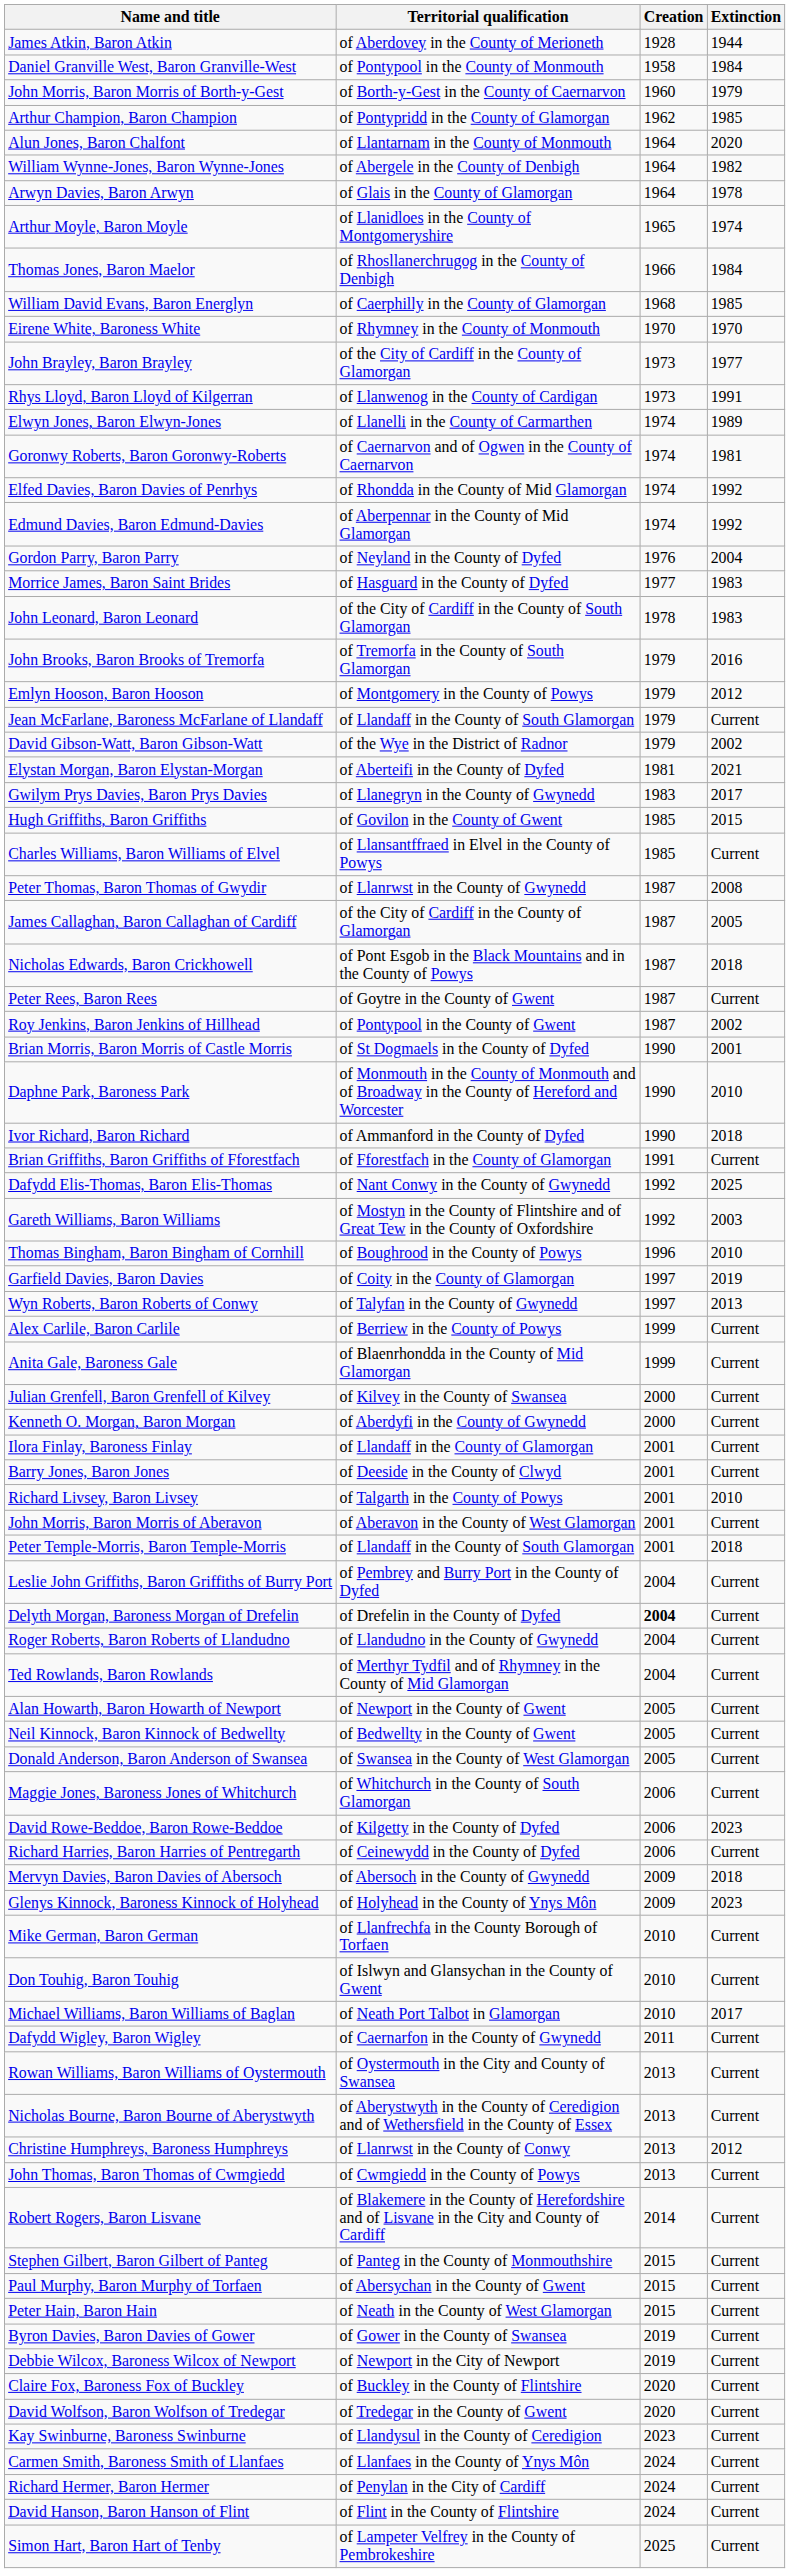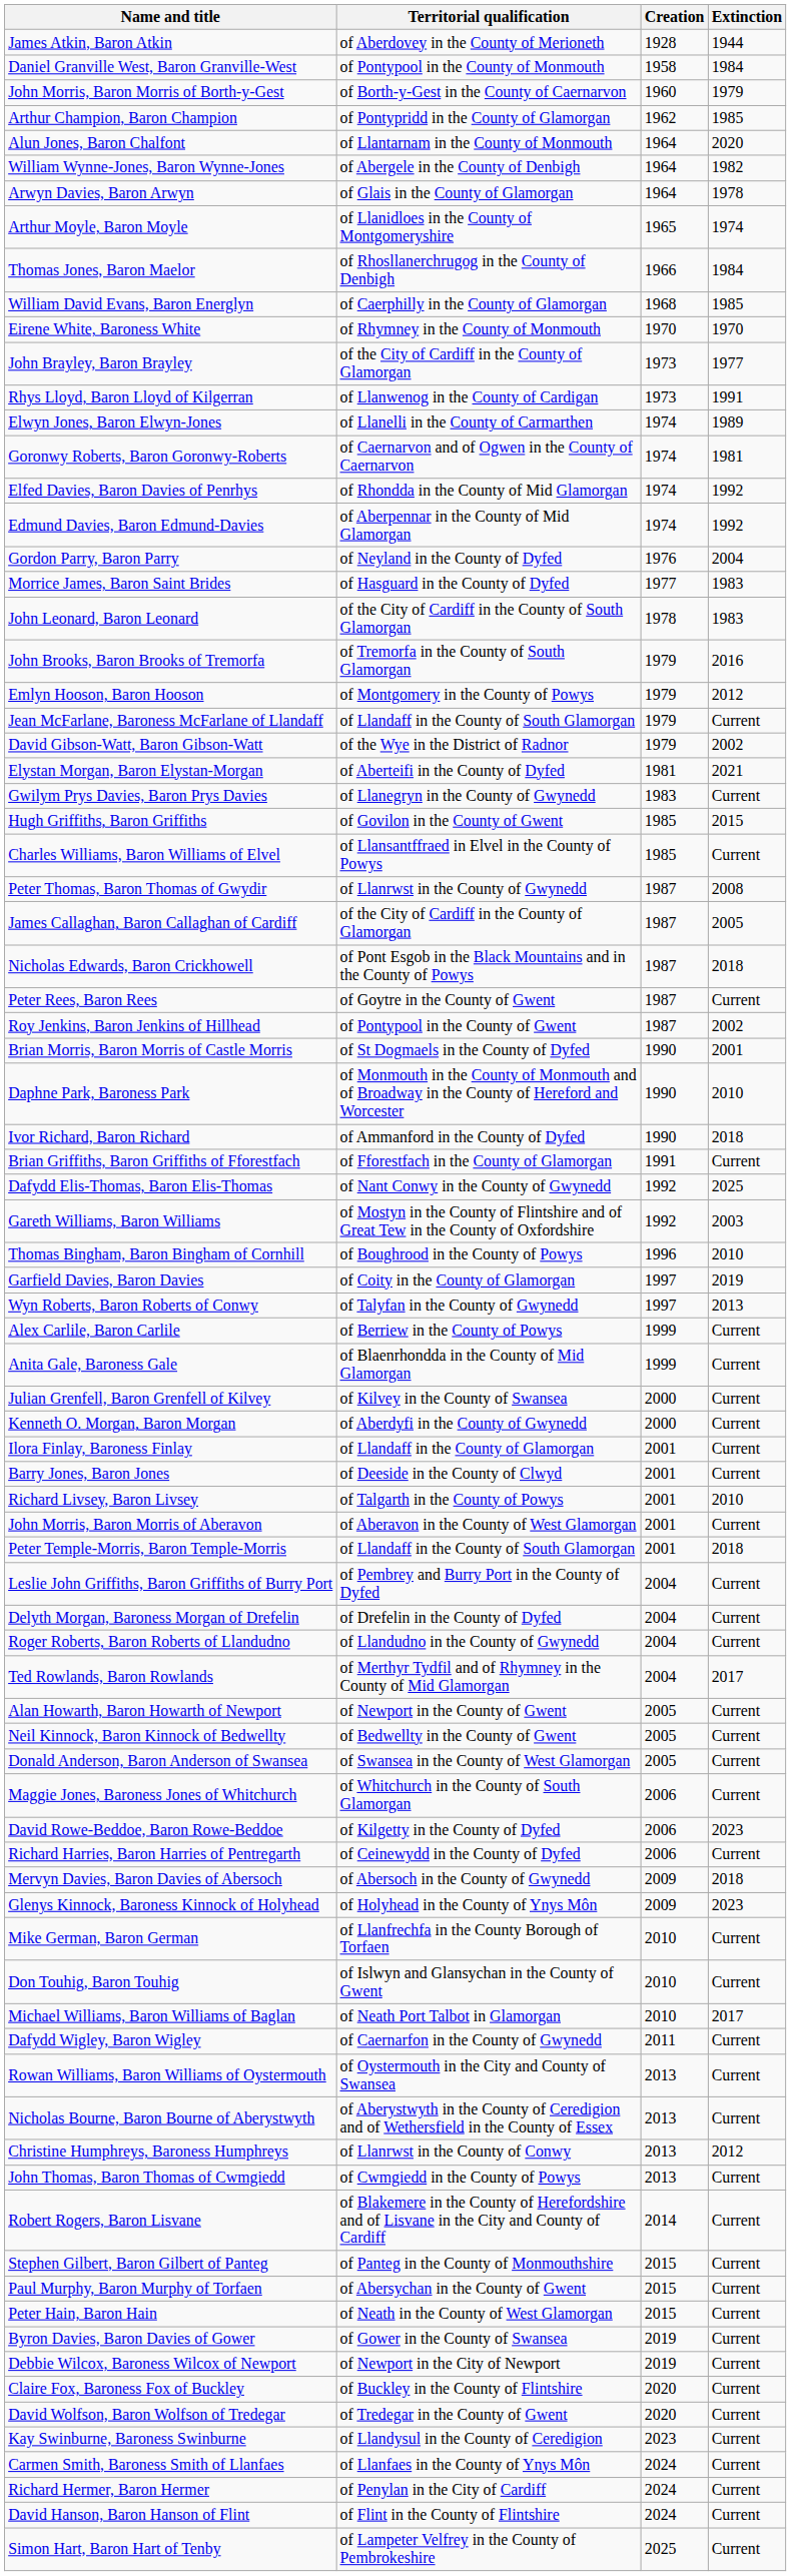Gwilym Prys Davies, Baron Prys Davies | Extinction: 2017 -> Current
Delyth Morgan, Baroness Morgan of Drefelin | Creation: bold -> normal
Ted Rowlands, Baron Rowlands | Extinction: Current -> 2017
